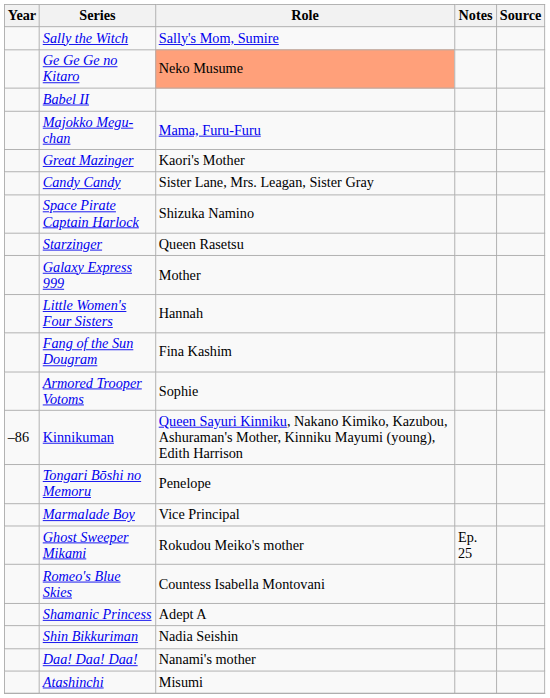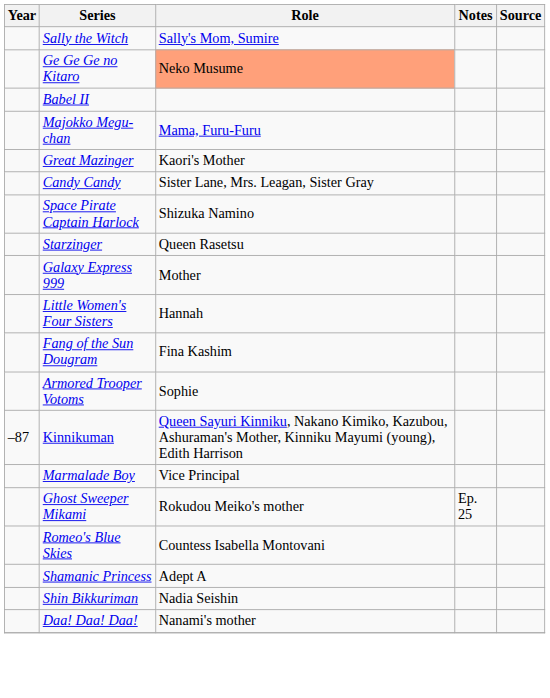Kinnikuman | Year: –86 -> –87
- row: Tongari Bōshi no Memoru | Penelope
- row: Atashinchi | Misumi
